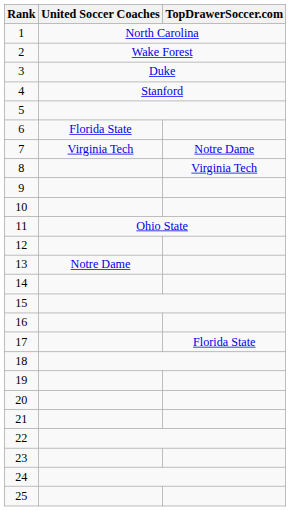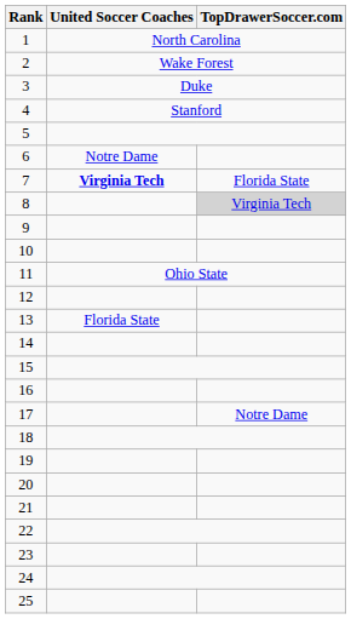6 | United Soccer Coaches: Florida State -> Notre Dame
7 | United Soccer Coaches: normal -> bold
7 | TopDrawerSoccer.com: Notre Dame -> Florida State
8 | TopDrawerSoccer.com: no background -> lightgrey background
13 | United Soccer Coaches: Notre Dame -> Florida State
17 | TopDrawerSoccer.com: Florida State -> Notre Dame
